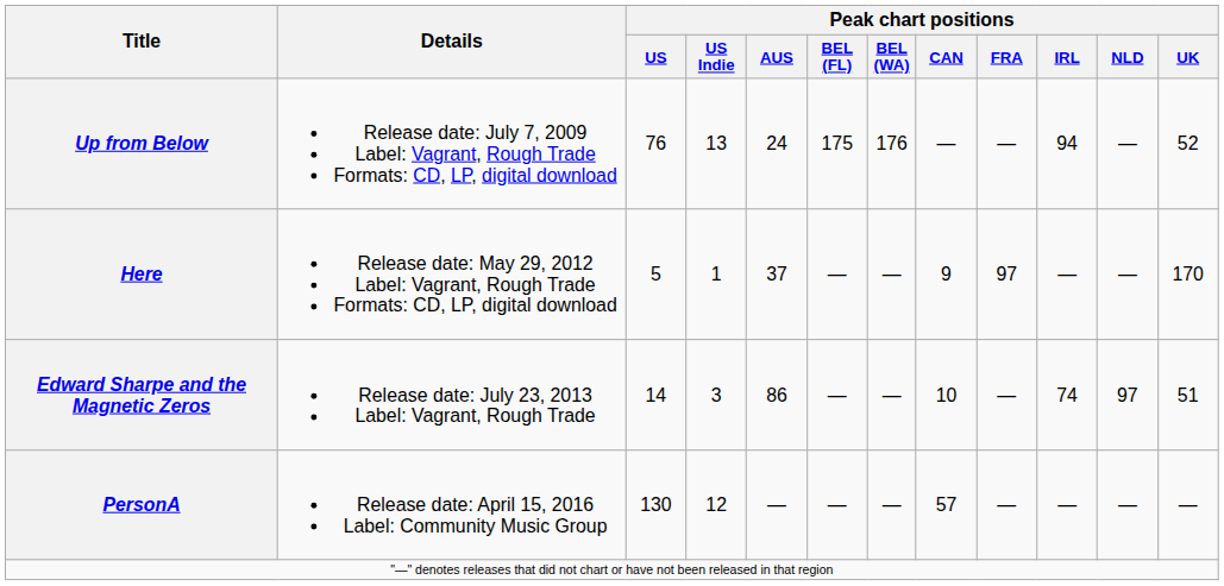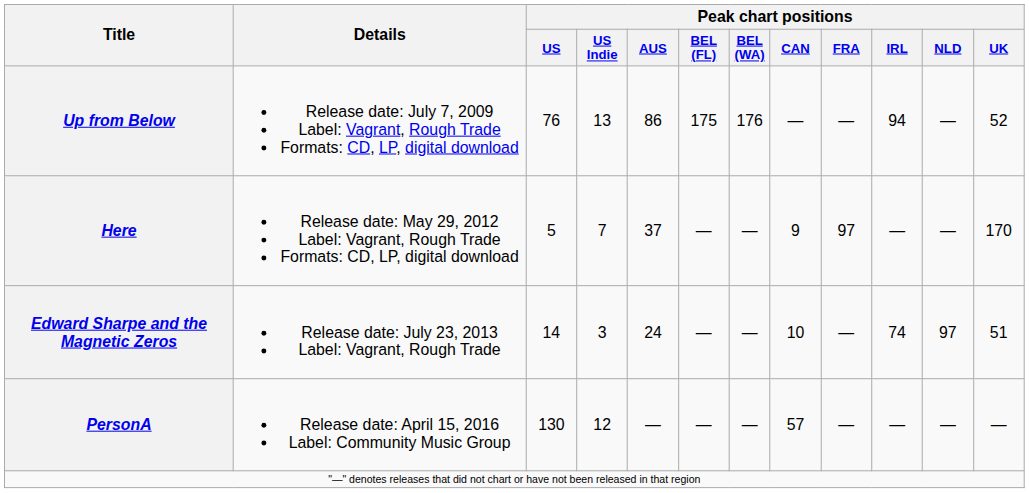Up from Below | Peak chart positions / AUS: 24 -> 86
Here | Peak chart positions / US Indie: 1 -> 7
Edward Sharpe and the Magnetic Zeros | Peak chart positions / AUS: 86 -> 24
